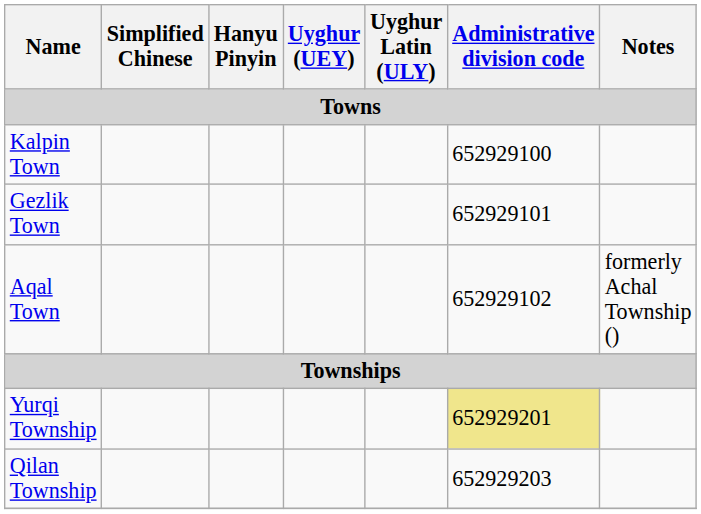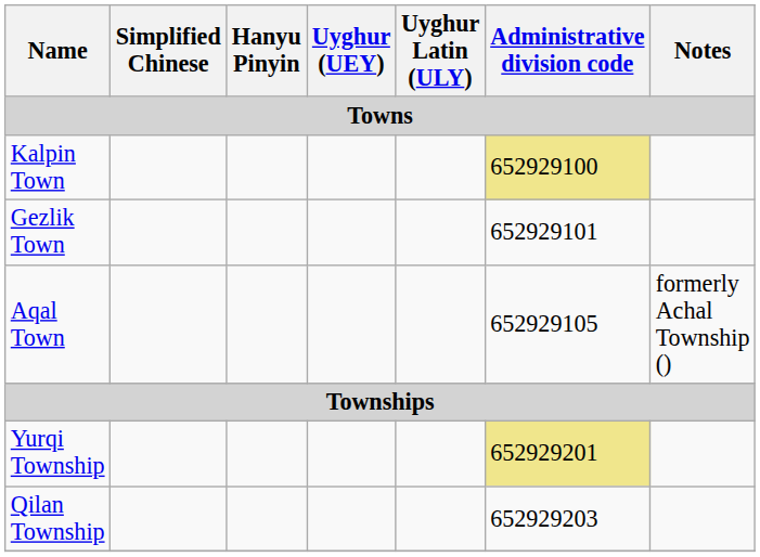Kalpin Town | Administrative division code: no background -> khaki background
Aqal Town | Administrative division code: 652929102 -> 652929105
